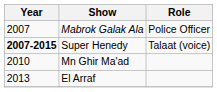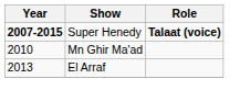- row: 2007 | Mabrok Galak Ala | Police Officer
Super Henedy | Role: normal -> bold
